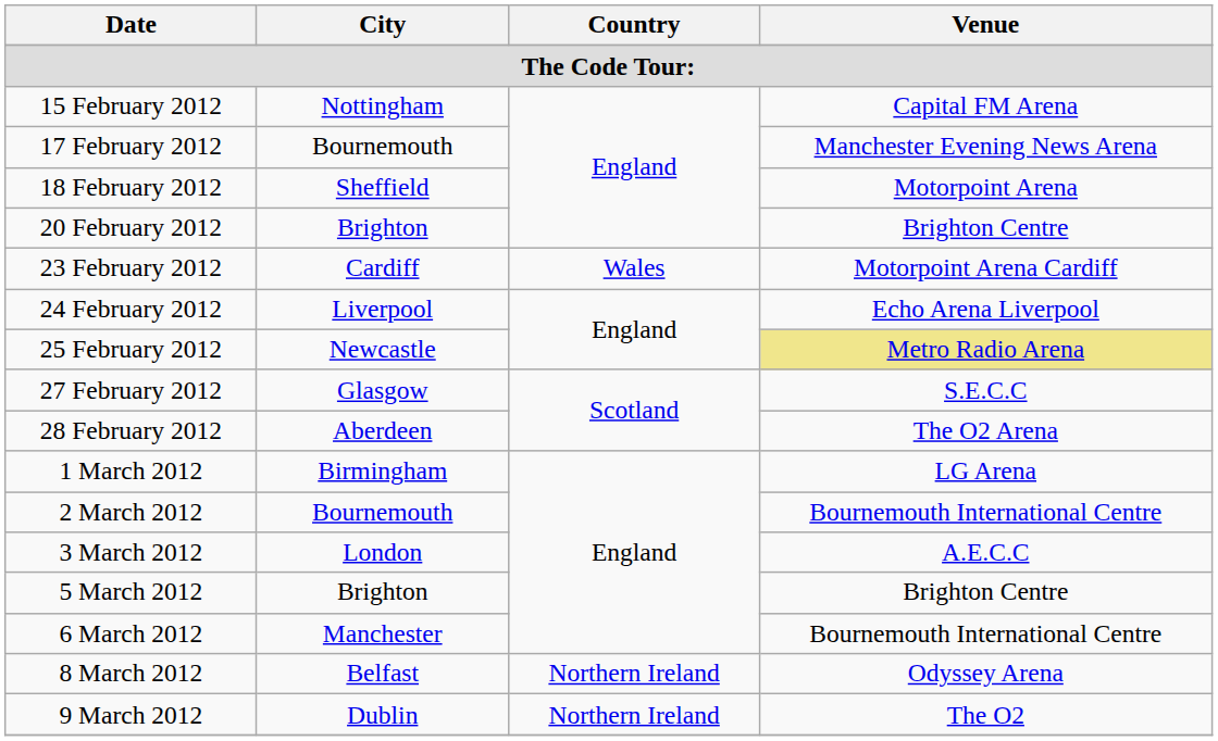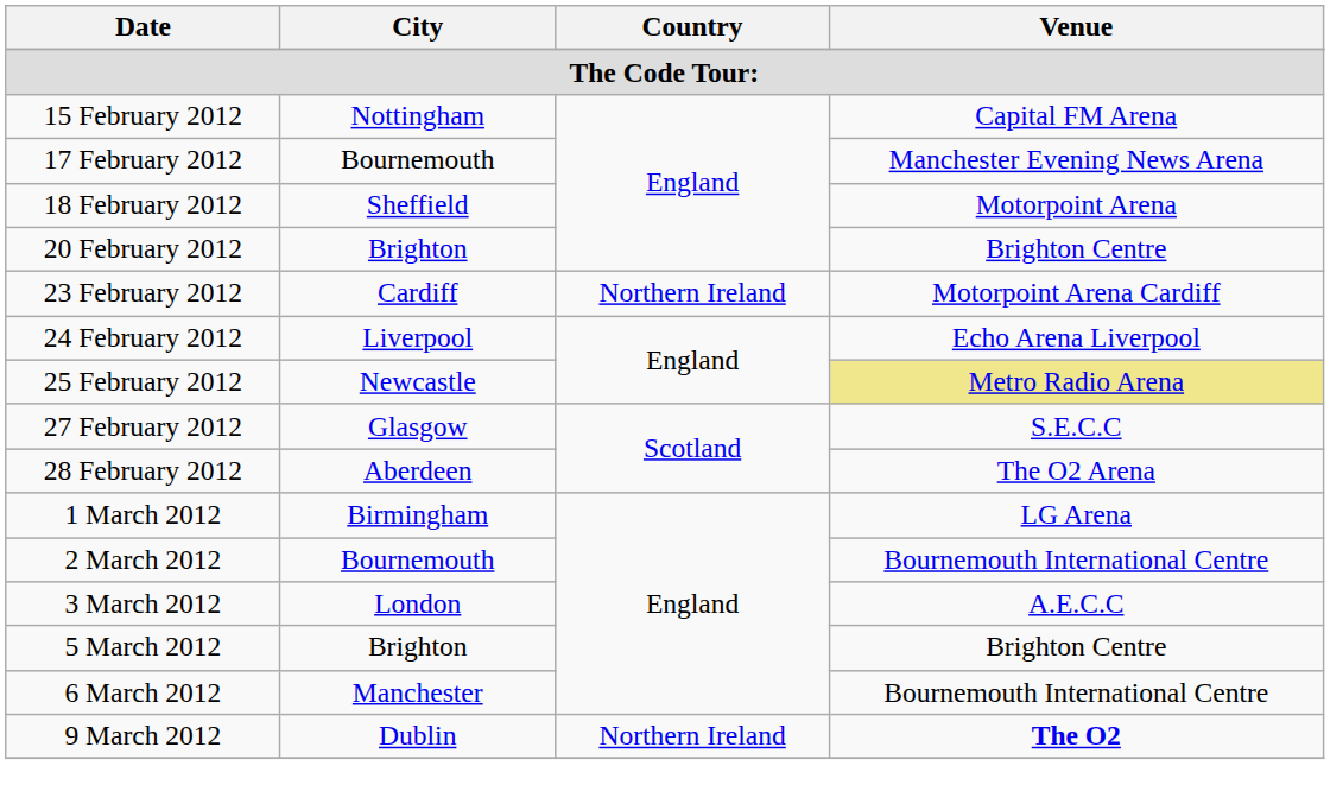23 February 2012 | Country: Wales -> Northern Ireland
- row: 8 March 2012 | Belfast | Northern Ireland | Odyssey Arena
9 March 2012 | Venue: normal -> bold
